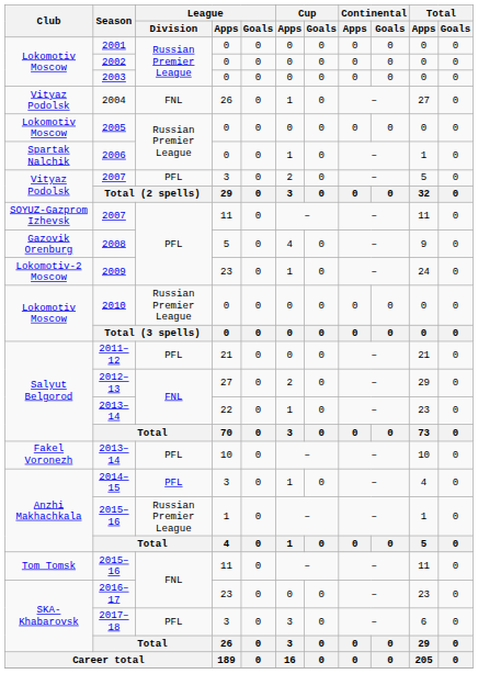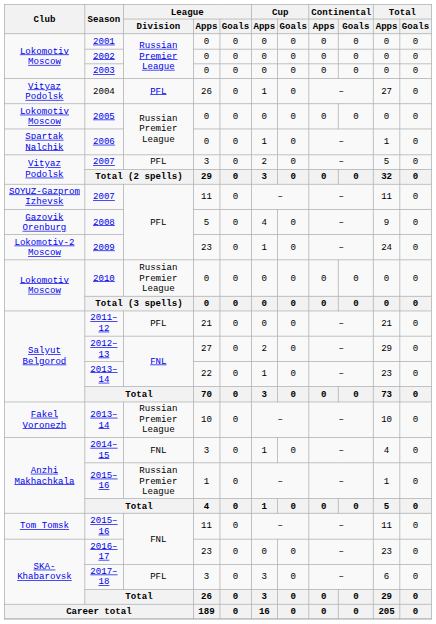2004 | League / Division: FNL -> PFL
Fakel Voronezh / 2013–14 | League / Division: PFL -> Russian Premier League
2014–15 | League / Division: PFL -> FNL
